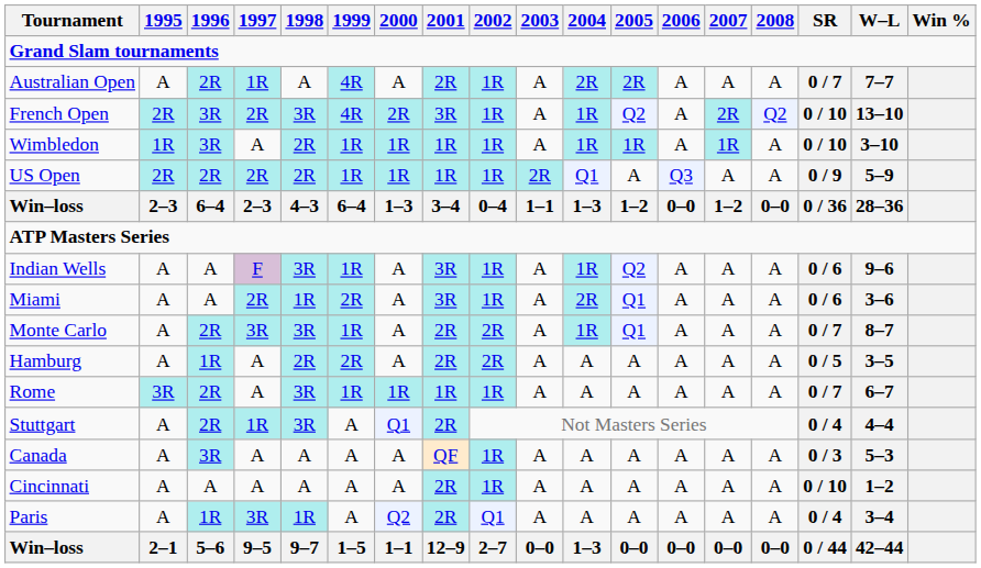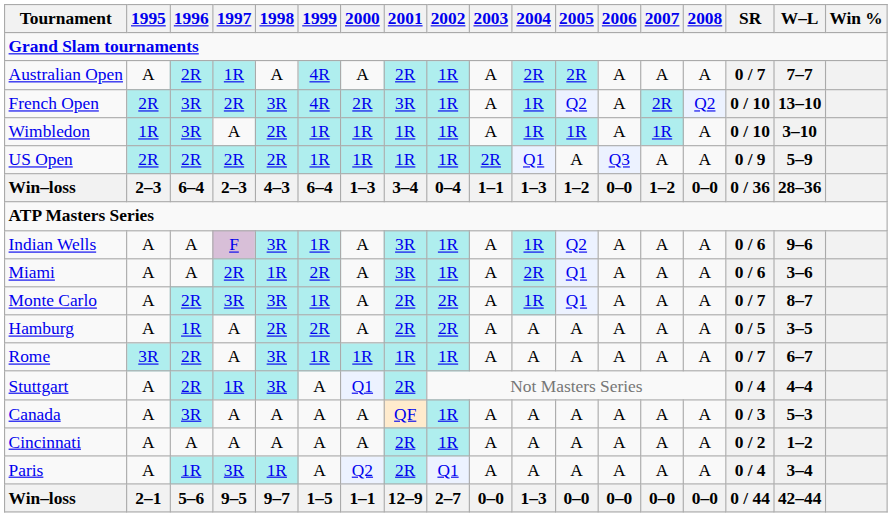Cincinnati | SR: 0 / 10 -> 0 / 2
